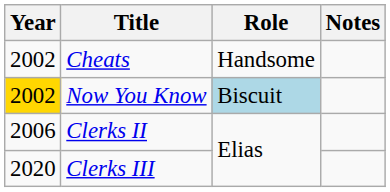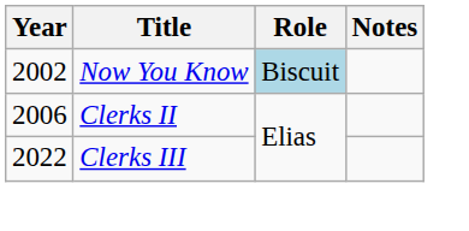- row: 2002 | Cheats | Handsome
Now You Know | Year: gold background -> no background
Clerks III | Year: 2020 -> 2022
